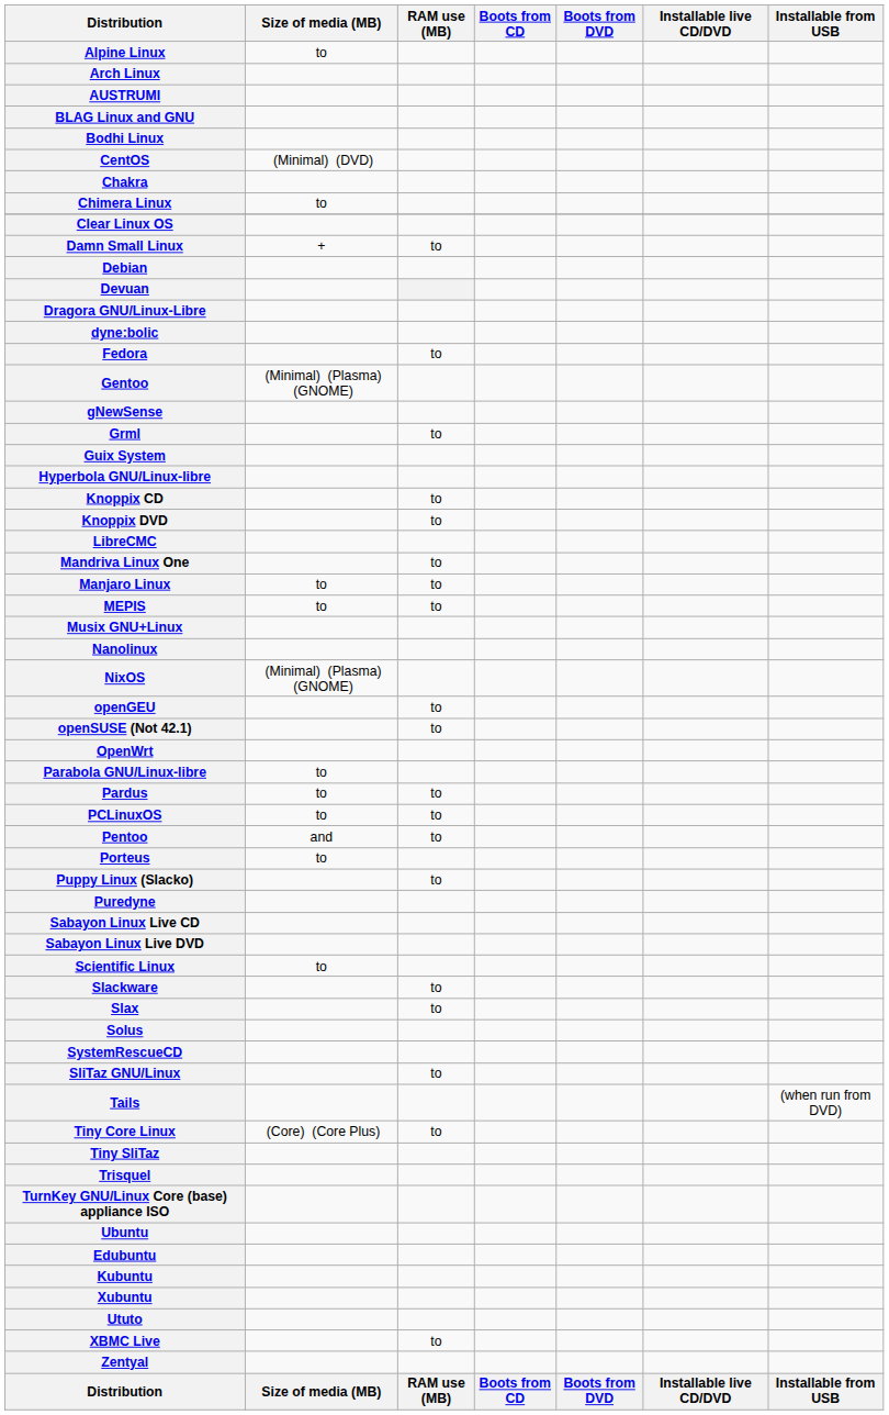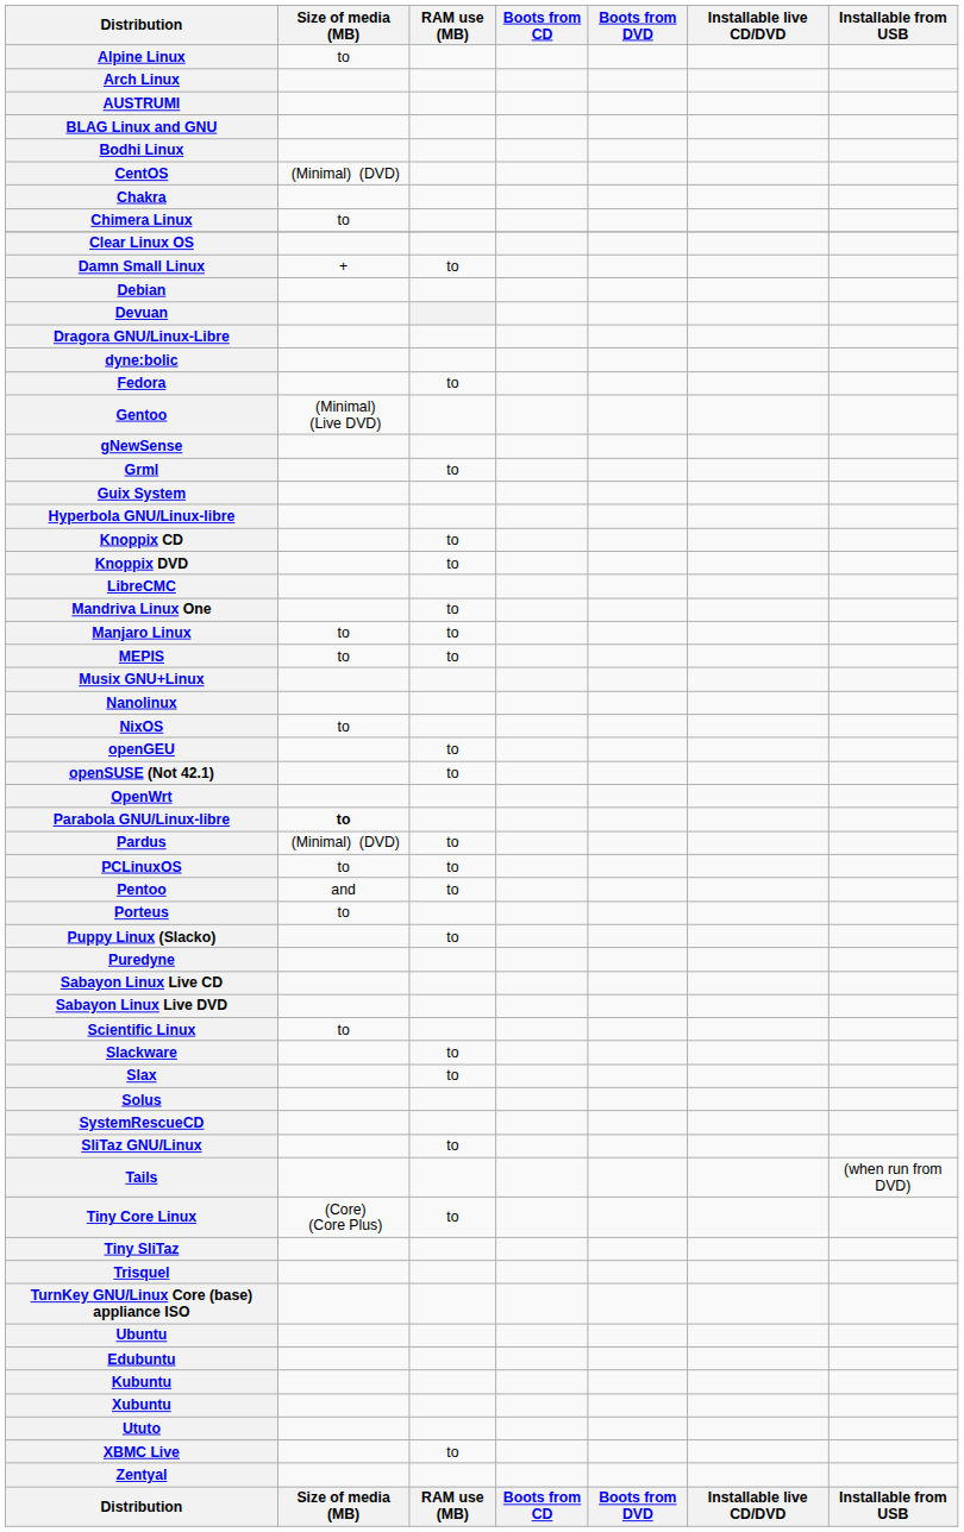Gentoo | Size of media (MB): (Minimal) (Plasma) (GNOME) -> (Minimal) (Live DVD)
NixOS | Size of media (MB): (Minimal) (Plasma) (GNOME) -> to
Parabola GNU/Linux-libre | Size of media (MB): normal -> bold
Pardus | Size of media (MB): to -> (Minimal) (DVD)
